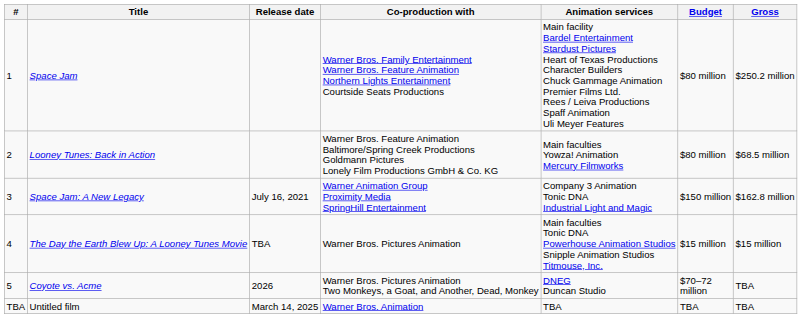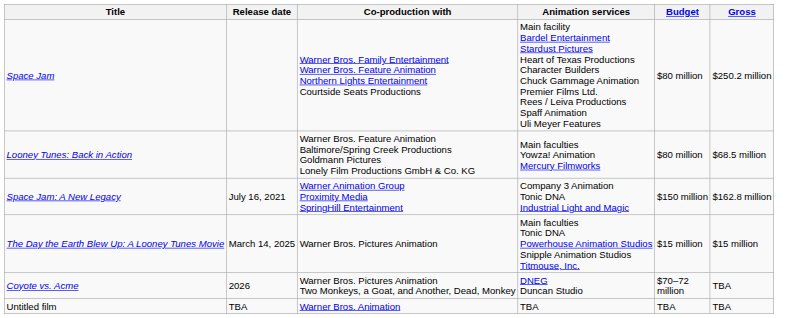- column: # | 1 | 2 | 3 | 4 | 5 | TBA
The Day the Earth Blew Up: A Looney Tunes Movie | Release date: TBA -> March 14, 2025
Untitled film | Release date: March 14, 2025 -> TBA
